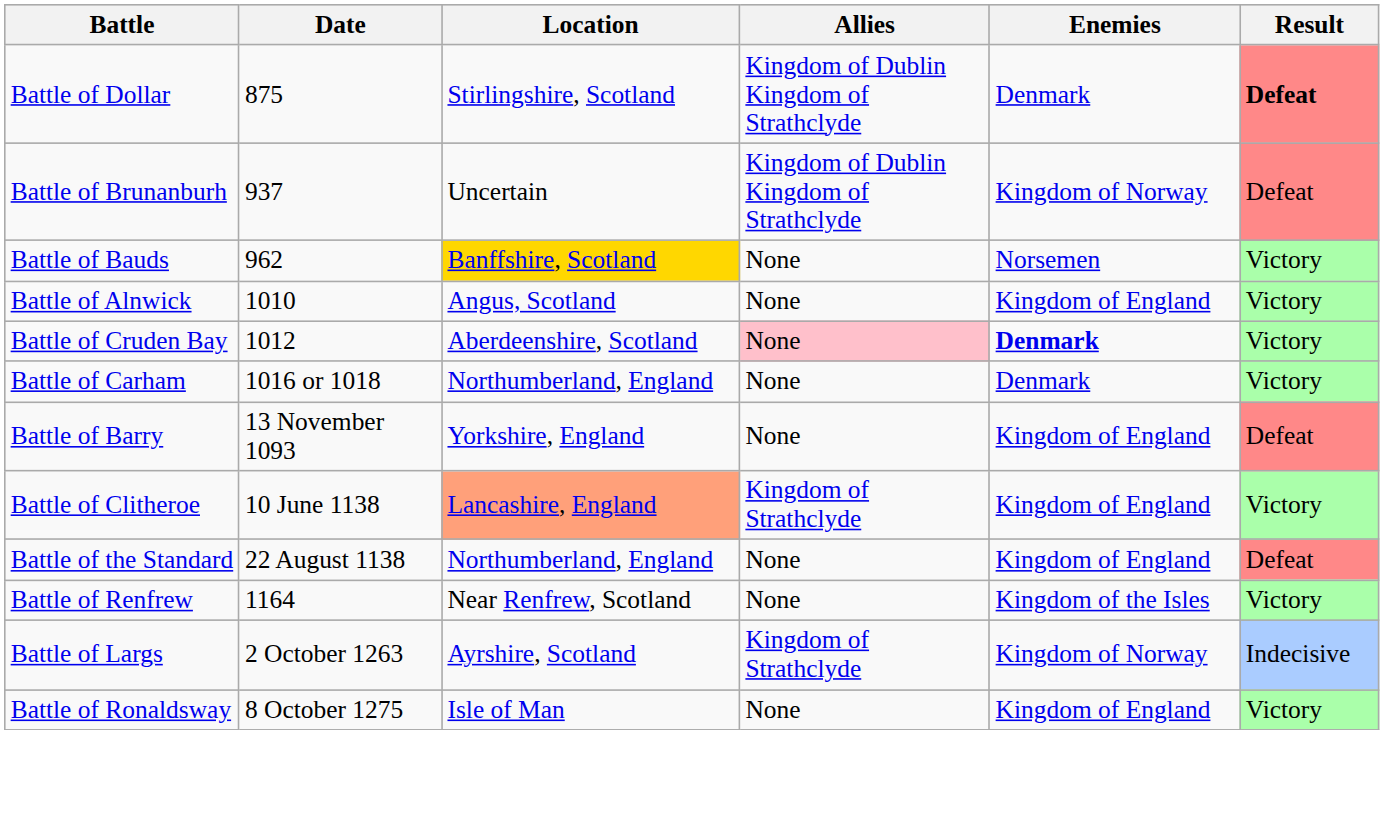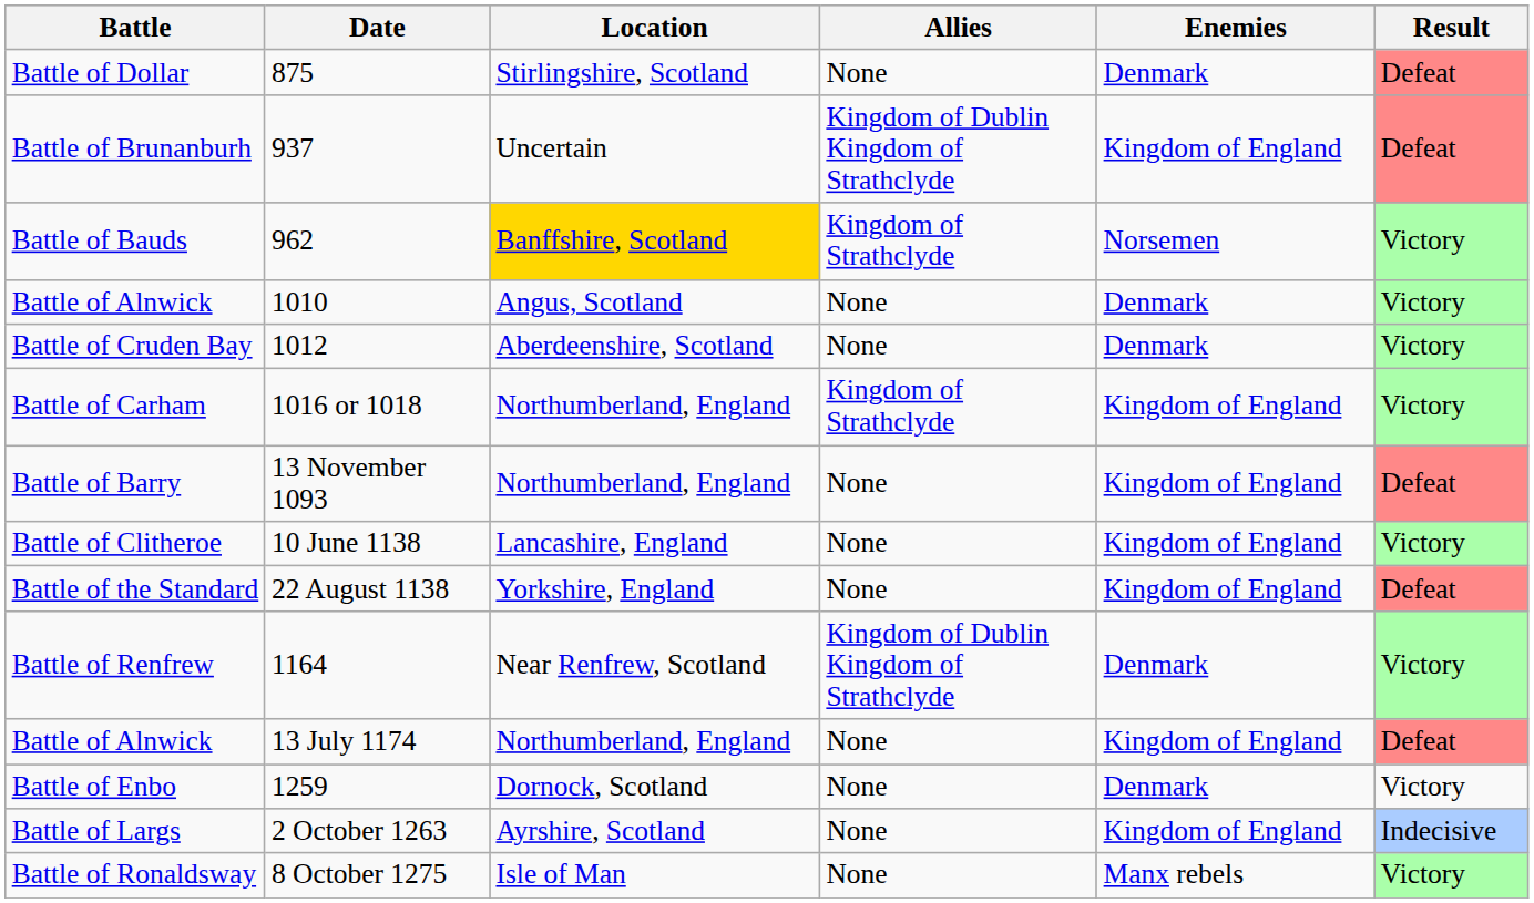875 | Allies: Kingdom of Dublin Kingdom of Strathclyde -> None
875 | Result: bold -> normal
937 | Enemies: Kingdom of Norway -> Kingdom of England
962 | Allies: None -> Kingdom of Strathclyde
1010 | Enemies: Kingdom of England -> Denmark
1012 | Allies: pink background -> no background
1012 | Enemies: bold -> normal
1016 or 1018 | Allies: None -> Kingdom of Strathclyde
1016 or 1018 | Enemies: Denmark -> Kingdom of England
13 November 1093 | Location: Yorkshire, England -> Northumberland, England
10 June 1138 | Location: lightsalmon background -> no background
10 June 1138 | Allies: Kingdom of Strathclyde -> None
22 August 1138 | Location: Northumberland, England -> Yorkshire, England
1164 | Allies: None -> Kingdom of Dublin Kingdom of Strathclyde
1164 | Enemies: Kingdom of the Isles -> Denmark
+ row: Battle of Alnwick | 13 July 1174 | Northumberland, England | None | Kingdom of England | Defeat
+ row: Battle of Enbo | 1259 | Dornock, Scotland | None | Denmark | Victory
2 October 1263 | Allies: Kingdom of Strathclyde -> None
2 October 1263 | Enemies: Kingdom of Norway -> Kingdom of England
8 October 1275 | Enemies: Kingdom of England -> Manx rebels
